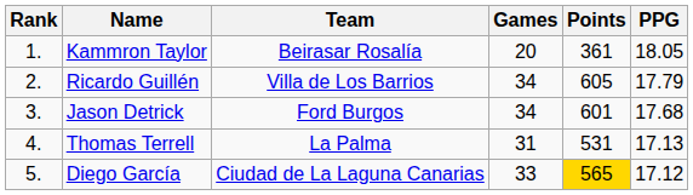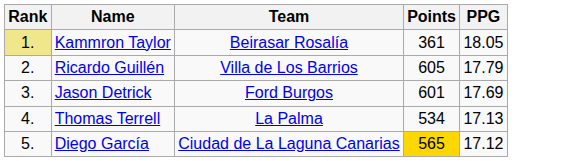- column: Games | 20 | 34 | 34 | 31 | 33
Kammron Taylor | Rank: no background -> khaki background
Jason Detrick | PPG: 17.68 -> 17.69
Thomas Terrell | Points: 531 -> 534
